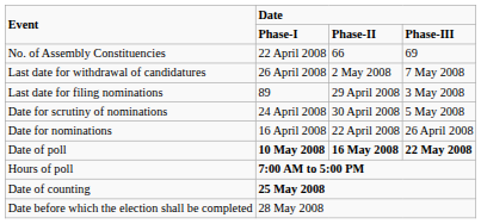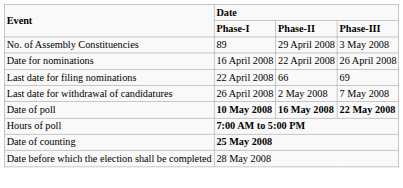No. of Assembly Constituencies | column 2: 22 April 2008 -> 89
No. of Assembly Constituencies | column 3: 66 -> 29 April 2008
No. of Assembly Constituencies | column 4: 69 -> 3 May 2008
rows swapped: Date for nominations <-> Last date for withdrawal of candidatures
Last date for filing nominations | column 2: 89 -> 22 April 2008
Last date for filing nominations | column 3: 29 April 2008 -> 66
Last date for filing nominations | column 4: 3 May 2008 -> 69
- row: Date for scrutiny of nominations | 24 April 2008 | 30 April 2008 | 5 May 2008
